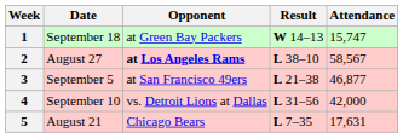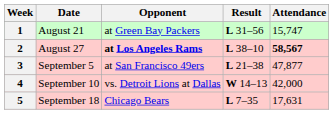1 | Date: September 18 -> August 21
1 | Result: W 14–13 -> L 31–56
2 | Attendance: normal -> bold
3 | Attendance: 46,877 -> 47,877
4 | Result: L 31–56 -> W 14–13
5 | Date: August 21 -> September 18
